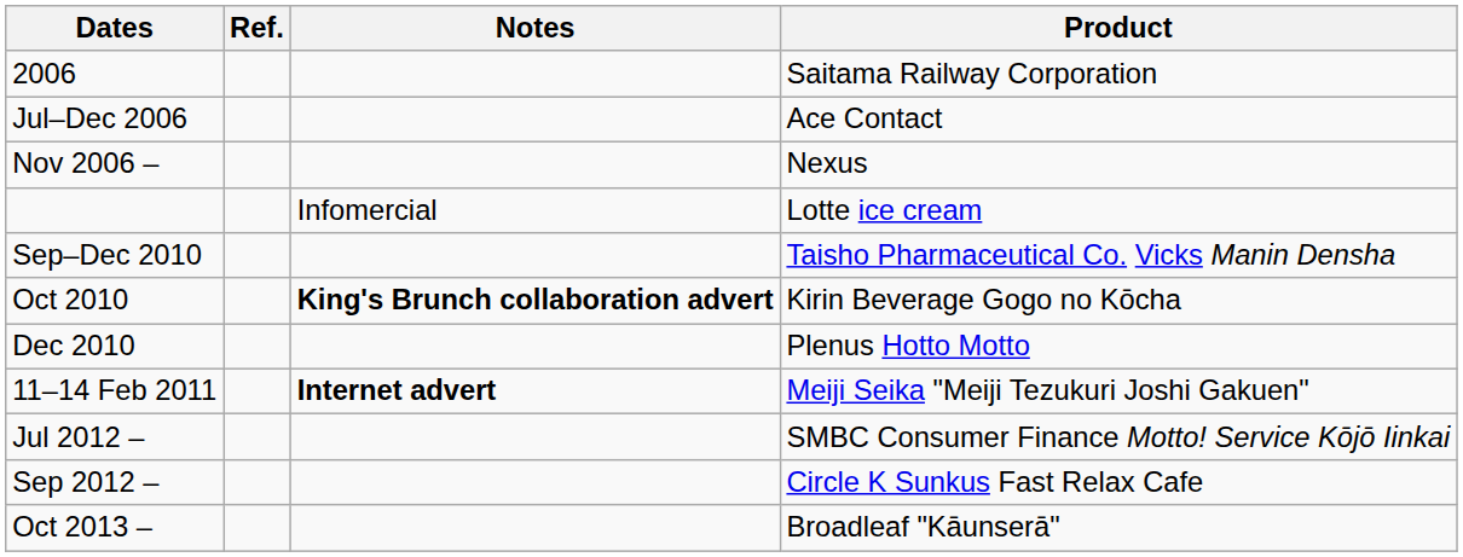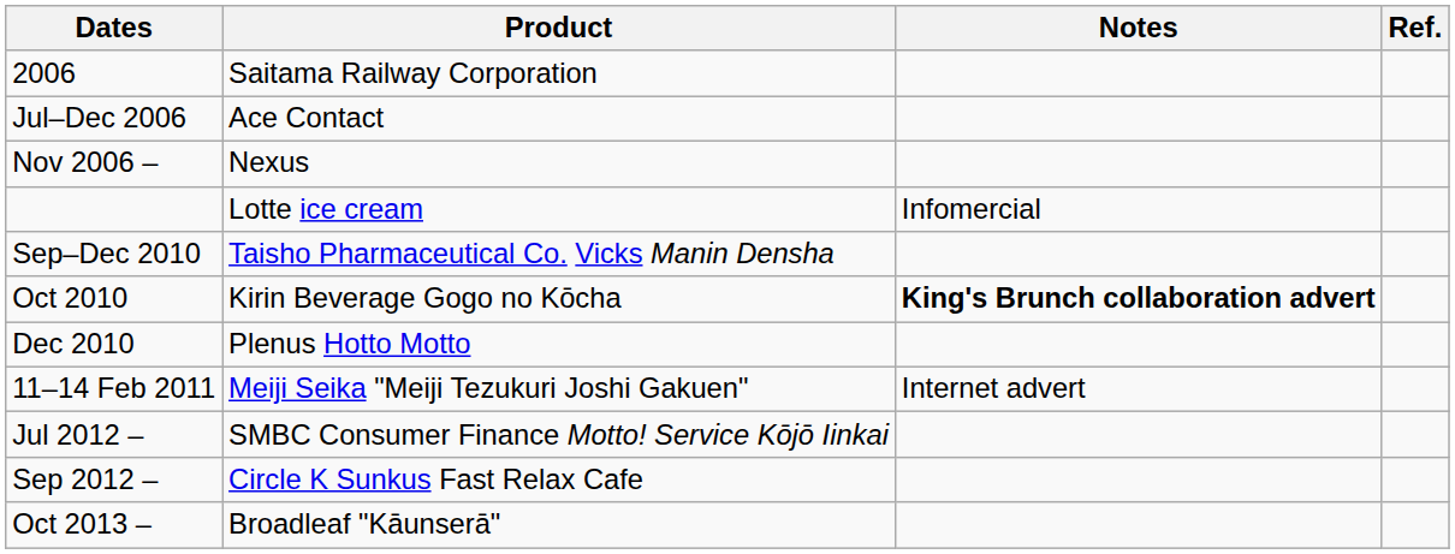columns swapped: Product <-> Ref.
11–14 Feb 2011 | Notes: bold -> normal
